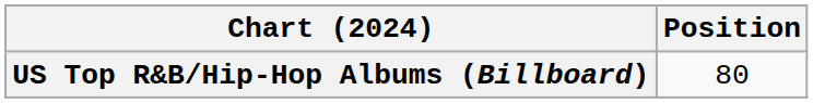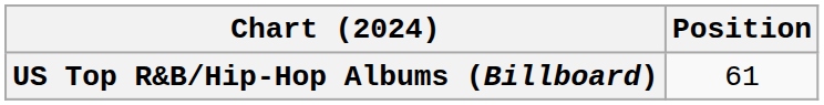US Top R&B/Hip-Hop Albums (Billboard) | Position: 80 -> 61
